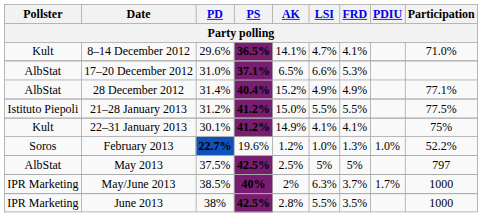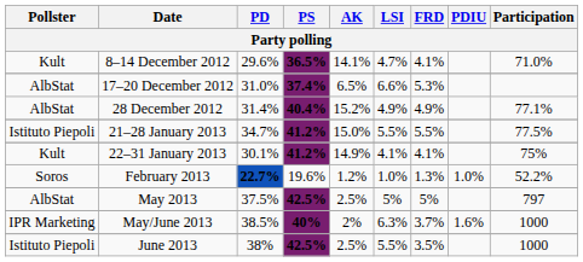17–20 December 2012 | PS: 37.1% -> 37.4%
21–28 January 2013 | PD: 31.2% -> 34.7%
May/June 2013 | PDIU: 1.7% -> 1.6%
June 2013 | Pollster: IPR Marketing -> Istituto Piepoli
June 2013 | AK: 2.8% -> 2.5%
